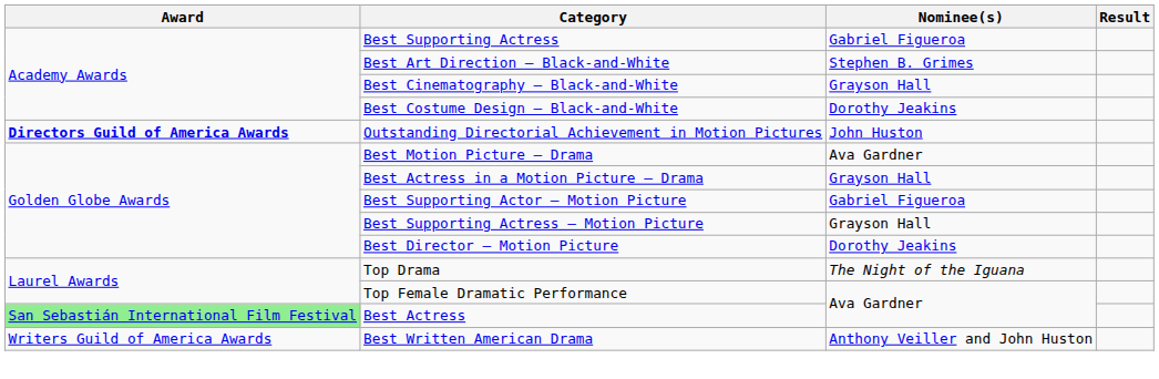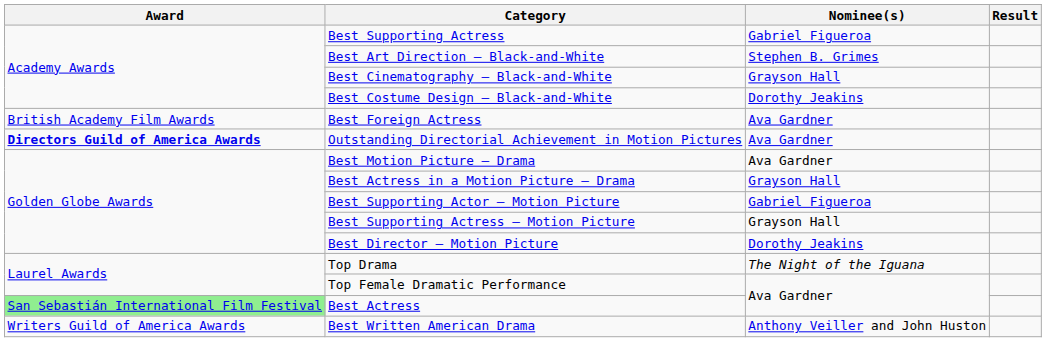+ row: British Academy Film Awards | Best Foreign Actress | Ava Gardner
Outstanding Directorial Achievement in Motion Pictures | Nominee(s): John Huston -> Ava Gardner
